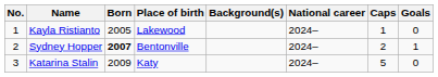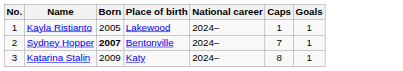- column: Background(s)
Kayla Ristianto | Goals: 0 -> 1
Sydney Hopper | Caps: 2 -> 7
Katarina Stalin | Caps: 5 -> 8
Katarina Stalin | Goals: 0 -> 1
